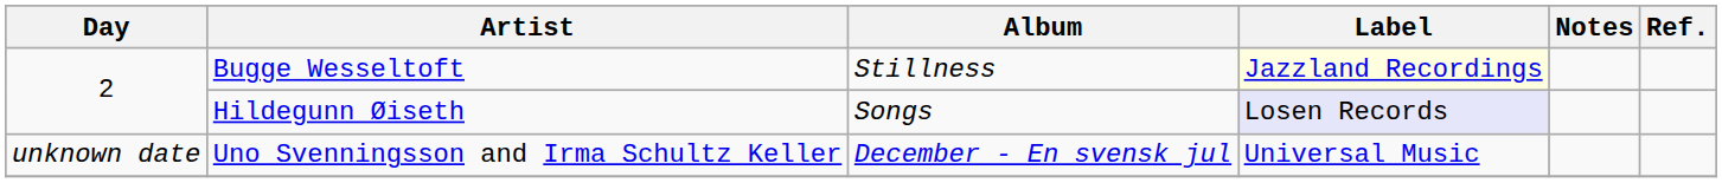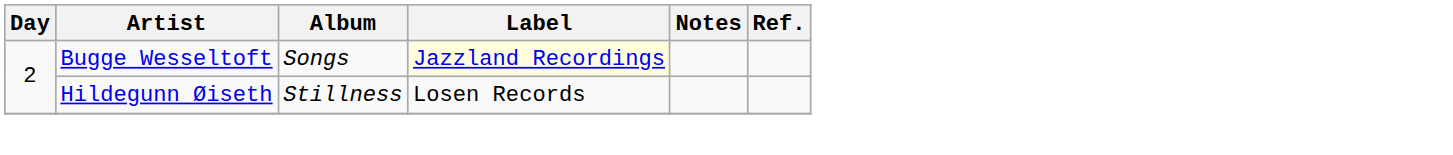Bugge Wesseltoft | Album: Stillness -> Songs
Hildegunn Øiseth | Album: Songs -> Stillness
Hildegunn Øiseth | Label: lavender background -> no background
- row: unknown date | Uno Svenningsson and Irma Schultz Keller | December - En svensk jul | Universal Music
